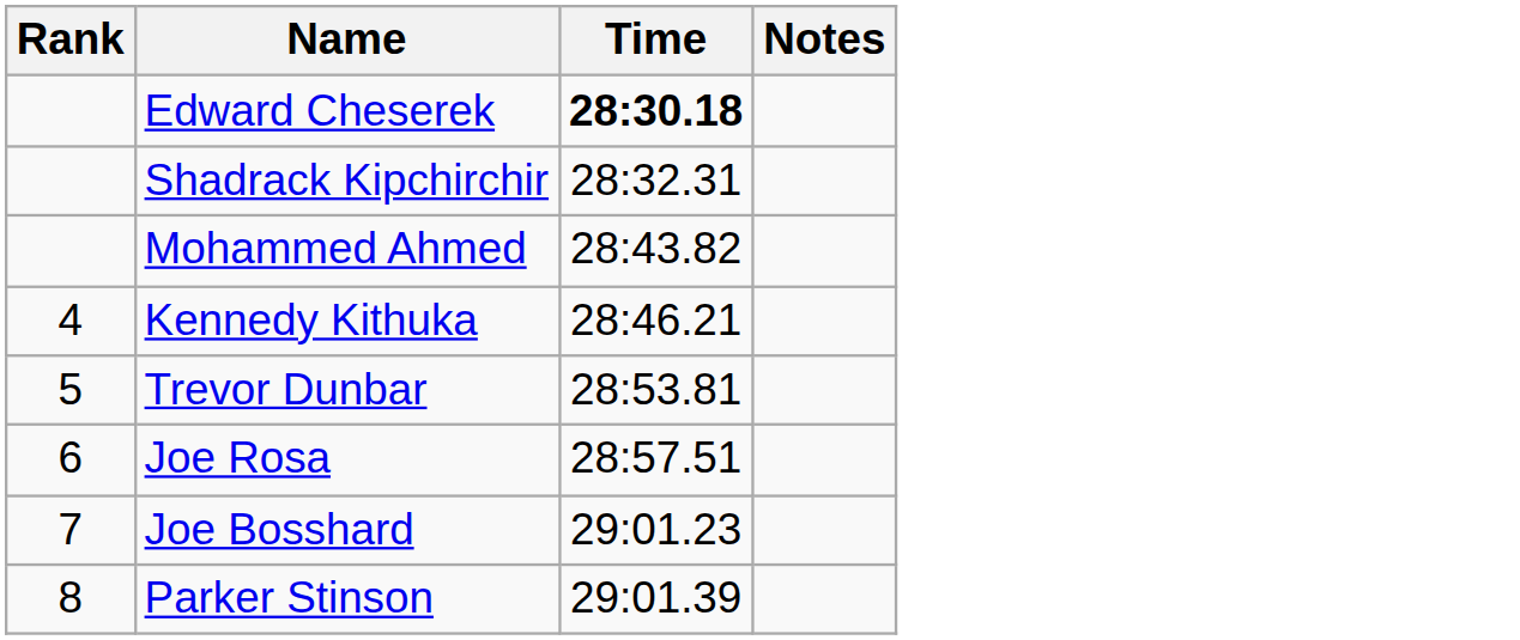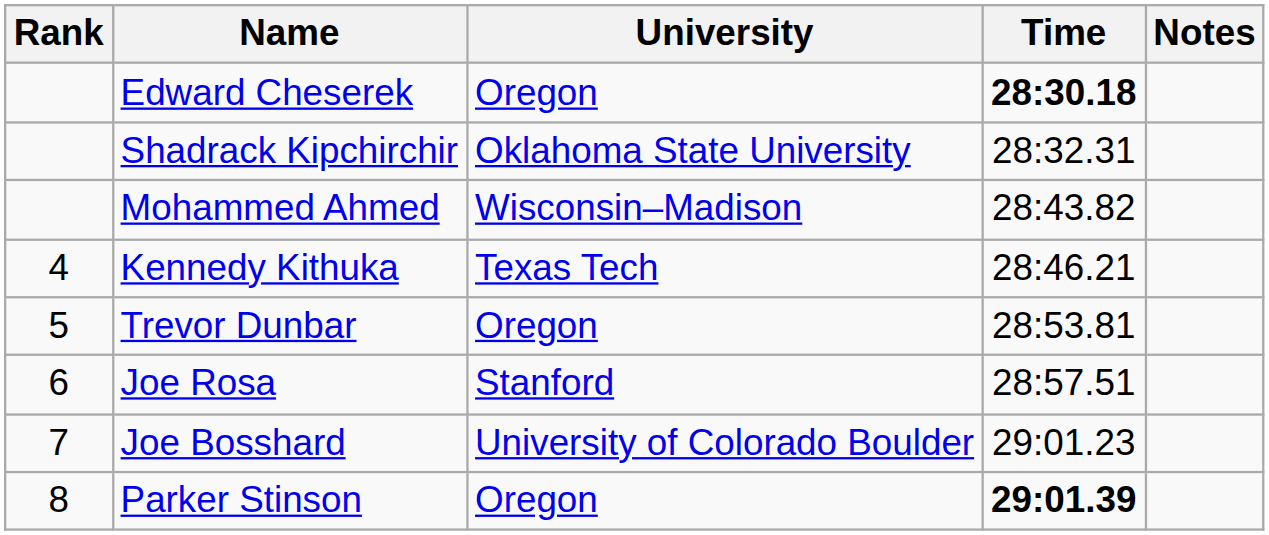+ column: University | Oregon | Oklahoma State University | Wisconsin–Madison | Texas Tech | Oregon | Stanford | University of Colorado Boulder | Oregon
Parker Stinson | Time: normal -> bold
